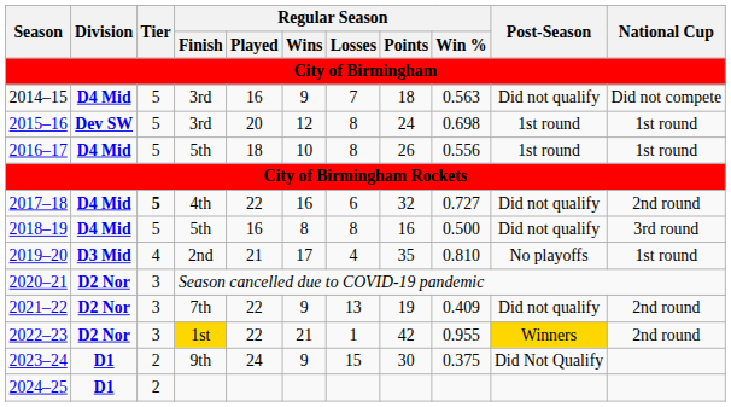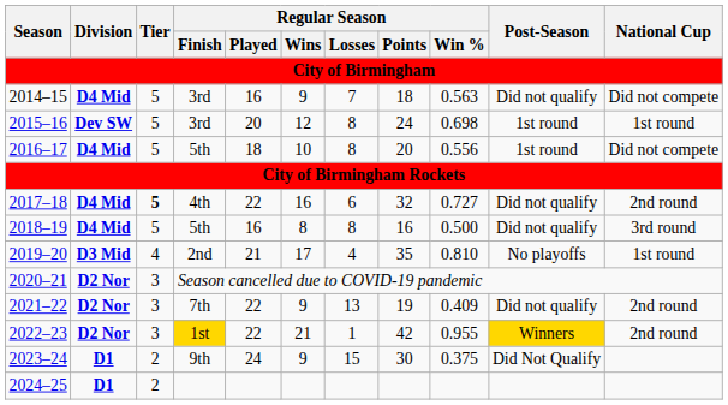2016–17 | Regular Season / Points: 26 -> 20
2016–17 | National Cup: 1st round -> Did not compete
